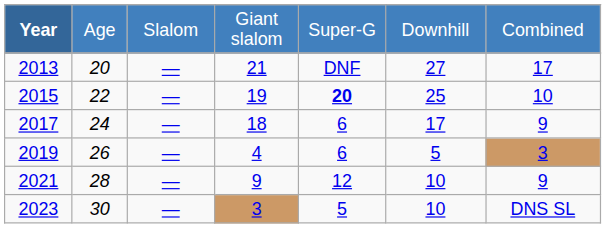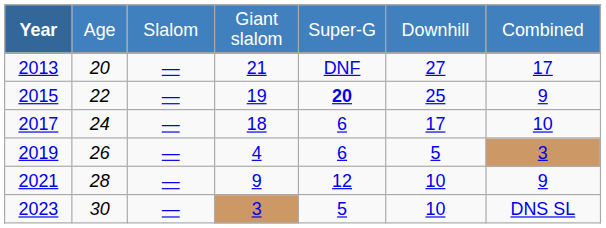2015 | column 7: 10 -> 9
2017 | column 7: 9 -> 10
